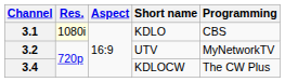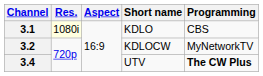3.2 | Short name: UTV -> KDLOCW
3.4 | Short name: KDLOCW -> UTV
3.4 | Programming: normal -> bold
